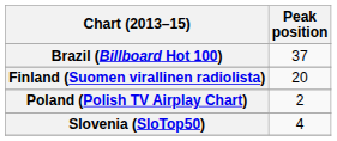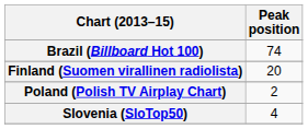Brazil (Billboard Hot 100) | Peak position: 37 -> 74
